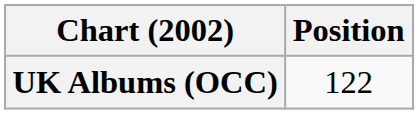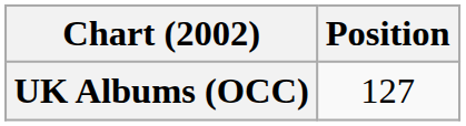UK Albums (OCC) | Position: 122 -> 127
